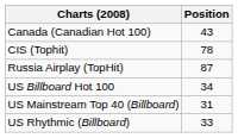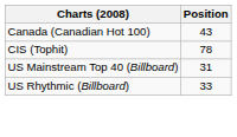- row: Russia Airplay (TopHit) | 87
- row: US Billboard Hot 100 | 34
